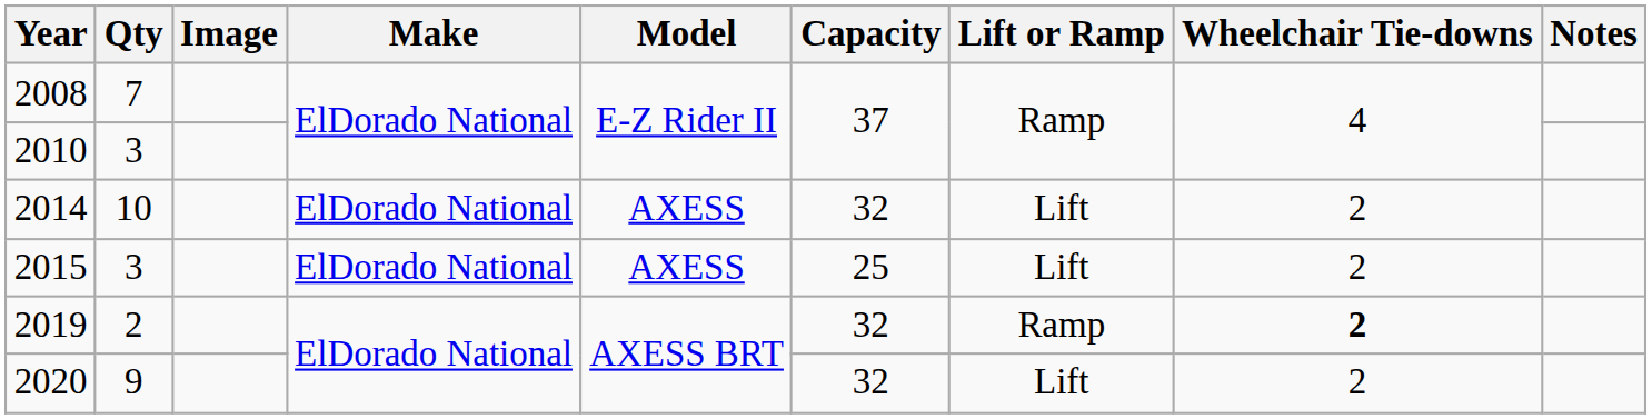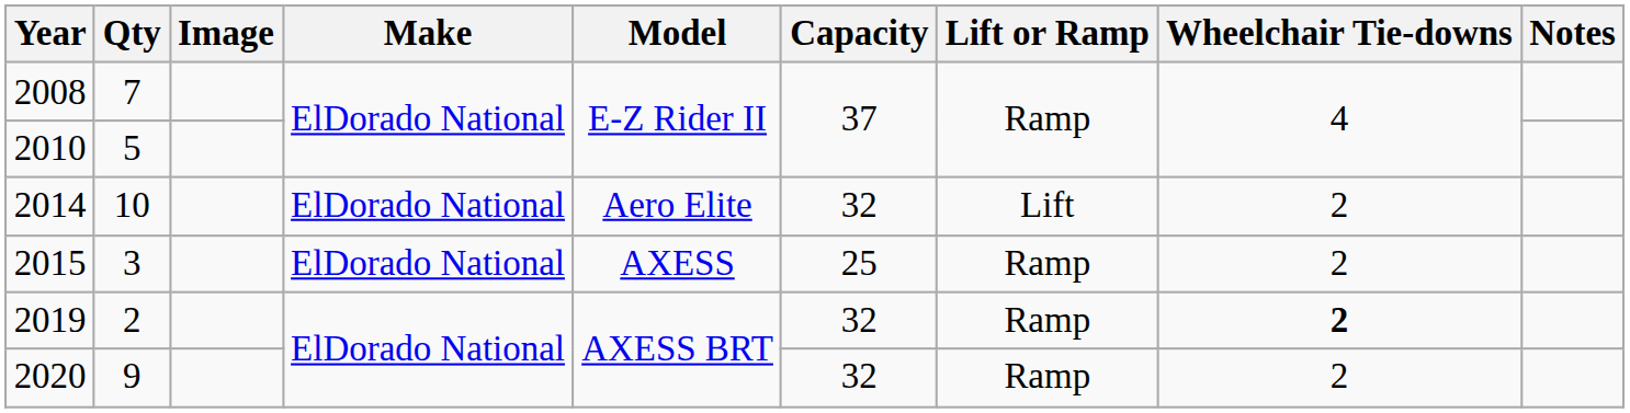2010 | Qty: 3 -> 5
2014 | Model: AXESS -> Aero Elite
2015 | Lift or Ramp: Lift -> Ramp
2020 | Lift or Ramp: Lift -> Ramp
